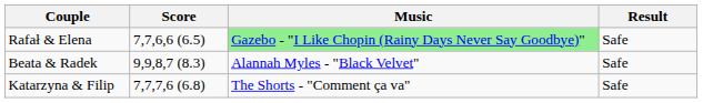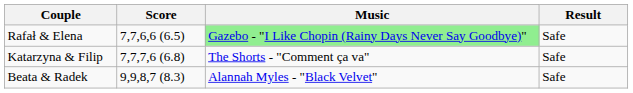rows swapped: Katarzyna & Filip <-> Beata & Radek
